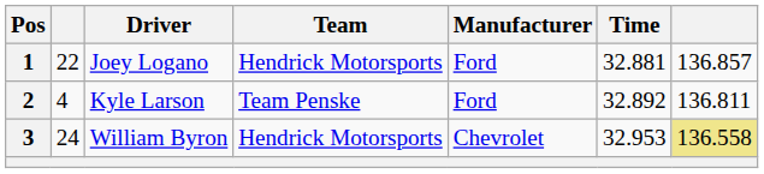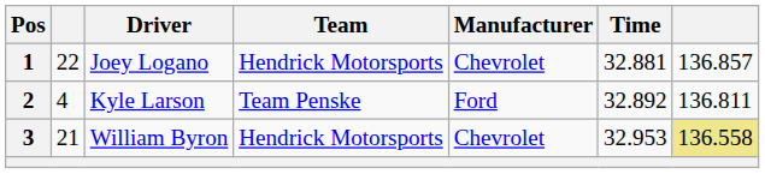1 | Manufacturer: Ford -> Chevrolet
3 | column 2: 24 -> 21
